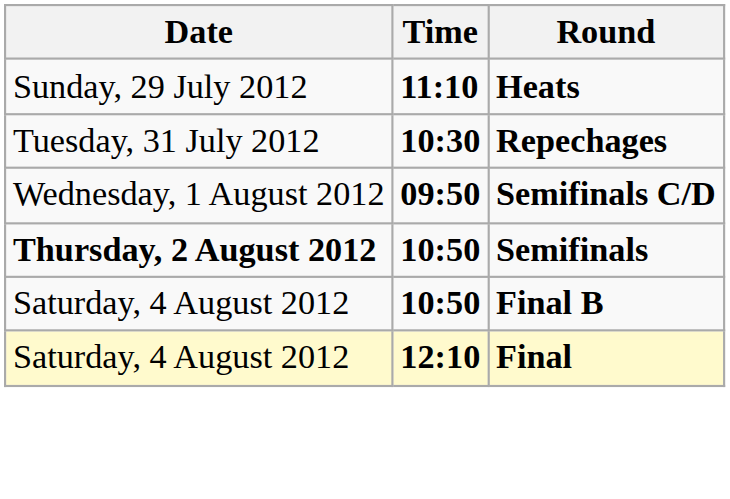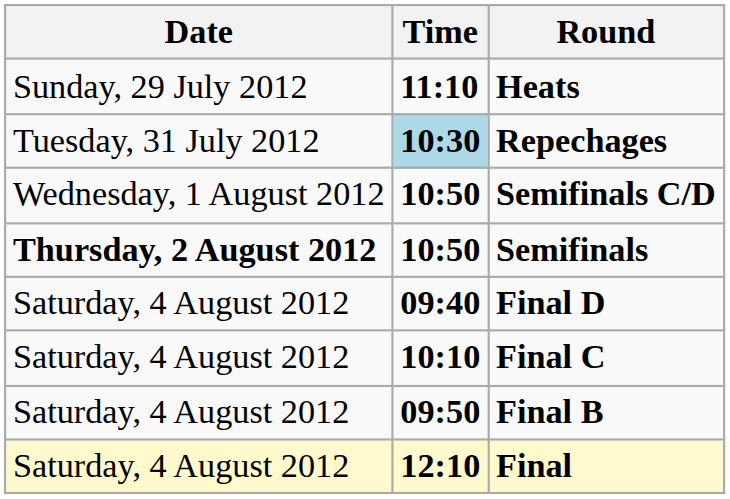Repechages | Time: no background -> lightblue background
Semifinals C/D | Time: 09:50 -> 10:50
+ row: Saturday, 4 August 2012 | 09:40 | Final D
+ row: Saturday, 4 August 2012 | 10:10 | Final C
Final B | Time: 10:50 -> 09:50
